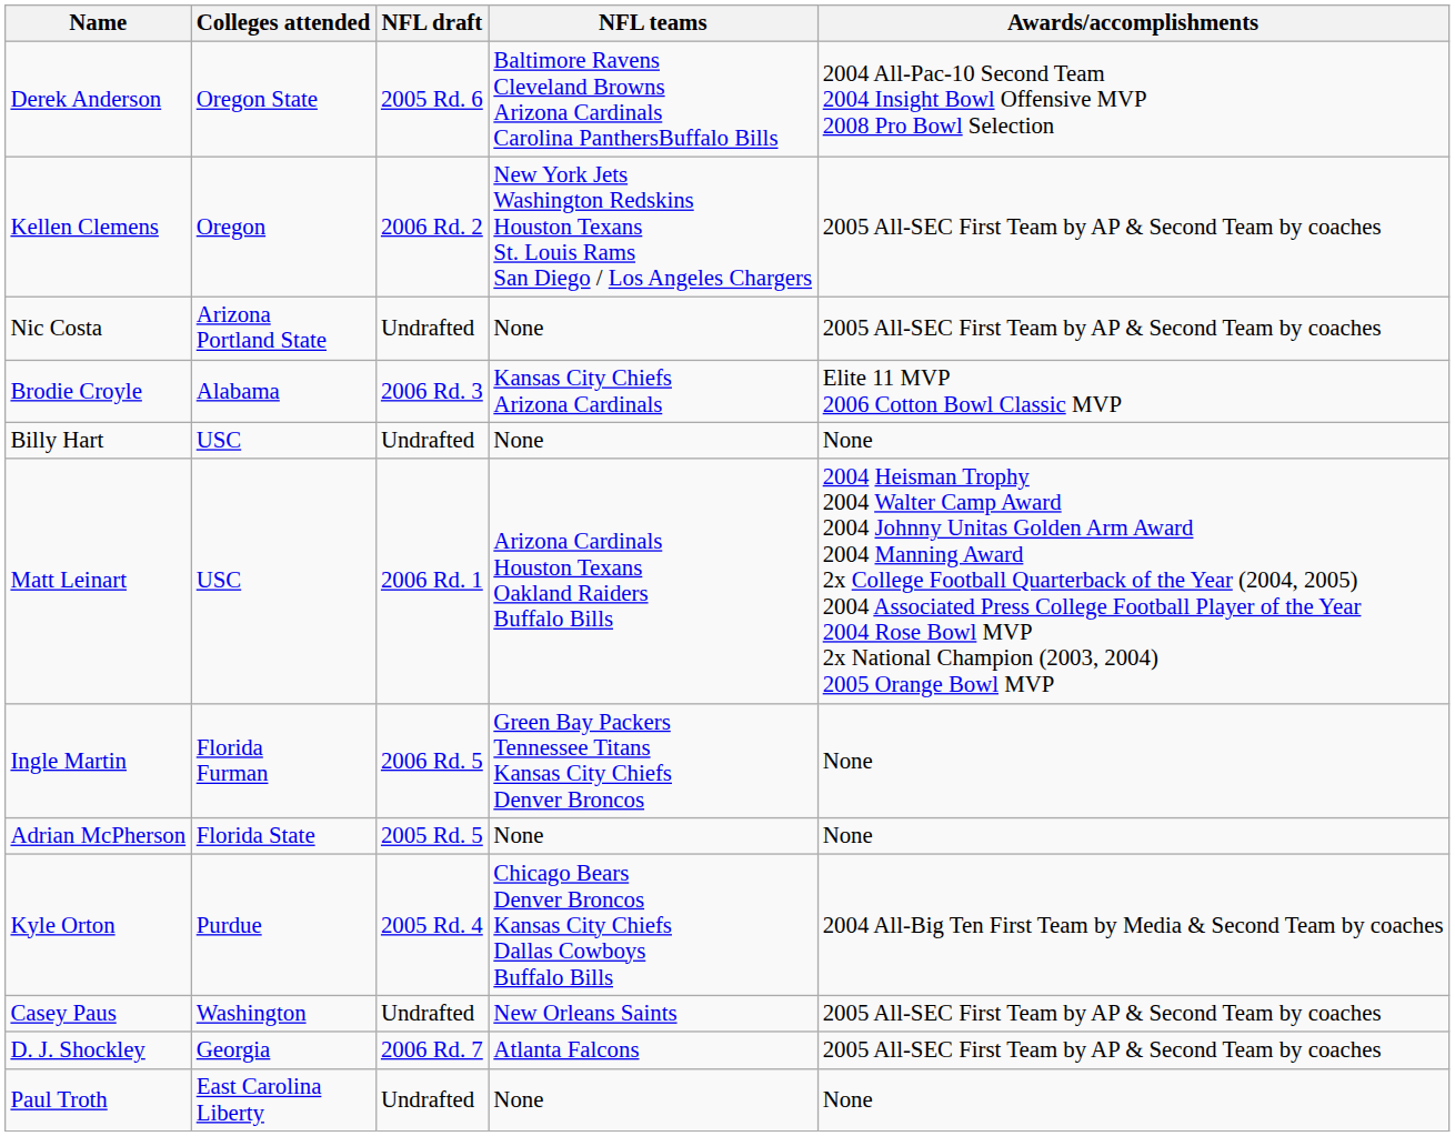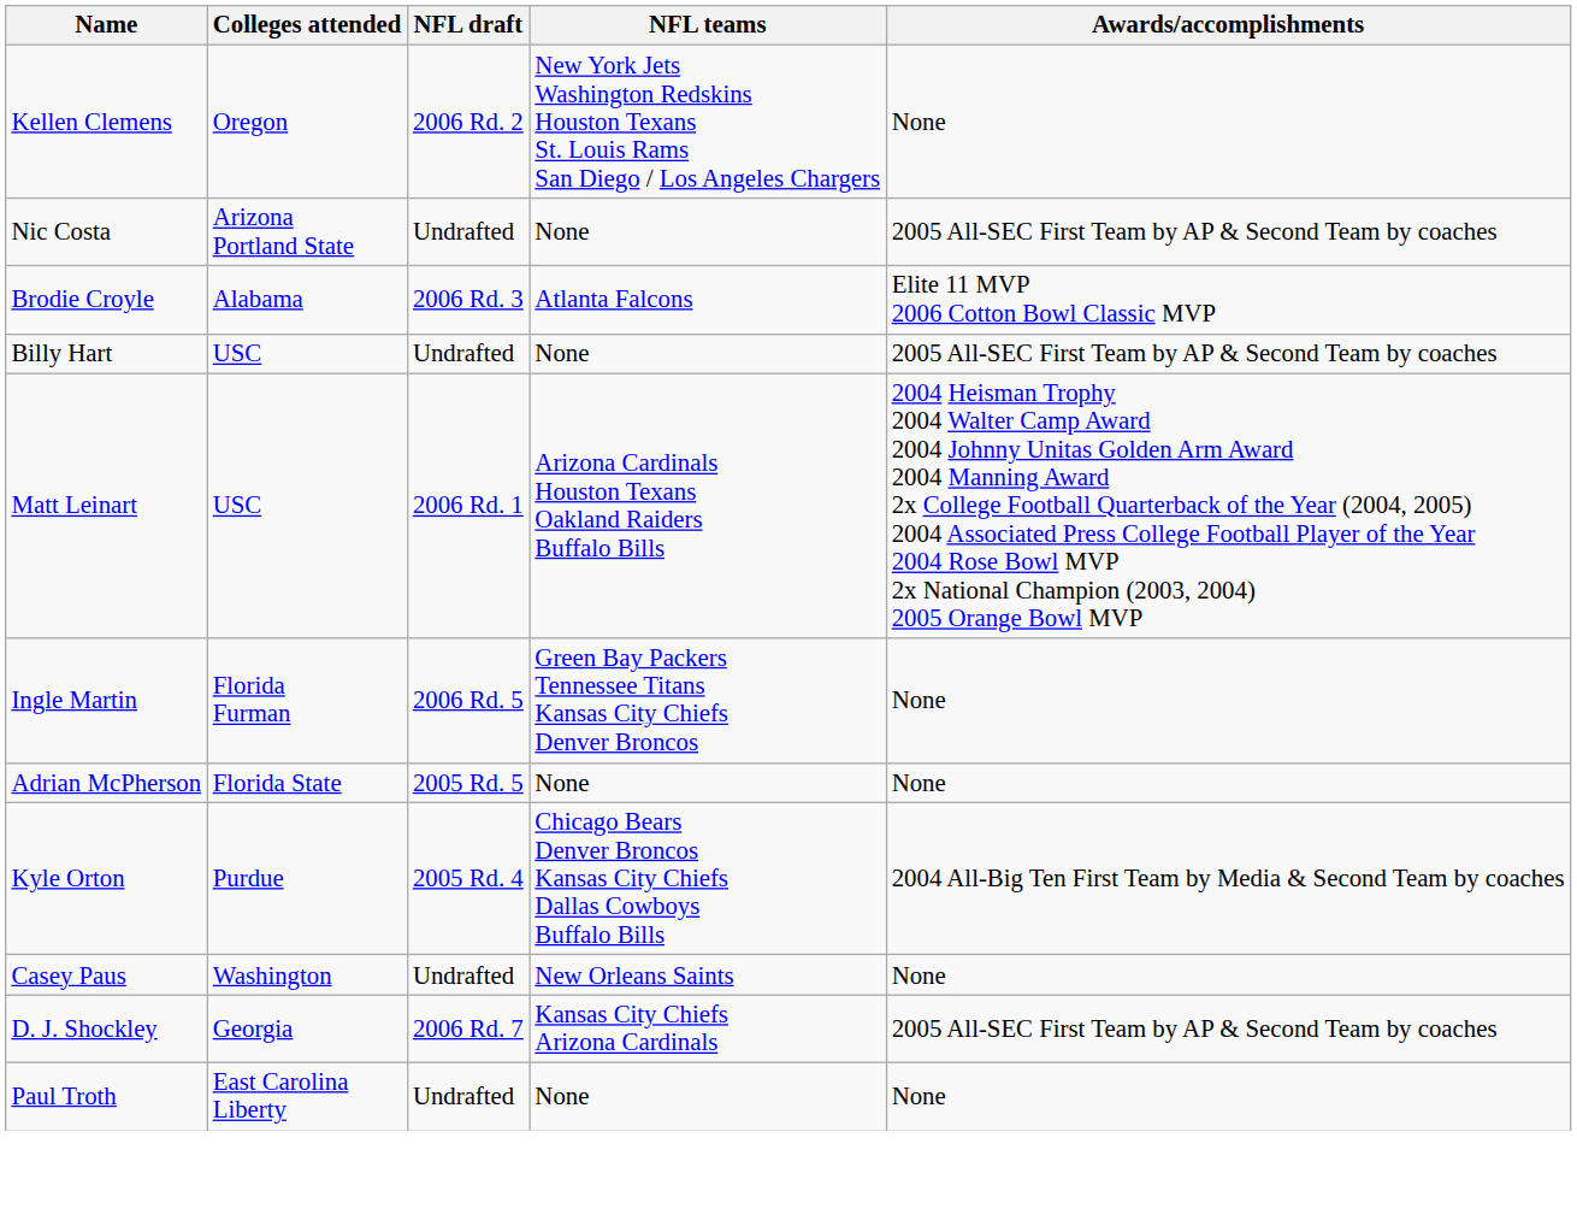- row: Derek Anderson | Oregon State | 2005 Rd. 6 | Baltimore Ravens Cleveland Browns Arizona Cardinals Carolina PanthersBuffalo Bills | 2004 All-Pac-10 Second Team 2004 Insight Bowl Offensive MVP 2008 Pro Bowl Selection
Kellen Clemens | Awards/accomplishments: 2005 All-SEC First Team by AP & Second Team by coaches -> None
Brodie Croyle | NFL teams: Kansas City Chiefs Arizona Cardinals -> Atlanta Falcons
Billy Hart | Awards/accomplishments: None -> 2005 All-SEC First Team by AP & Second Team by coaches
Casey Paus | Awards/accomplishments: 2005 All-SEC First Team by AP & Second Team by coaches -> None
D. J. Shockley | NFL teams: Atlanta Falcons -> Kansas City Chiefs Arizona Cardinals
